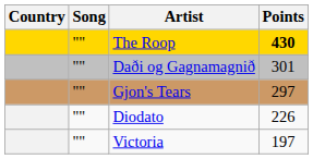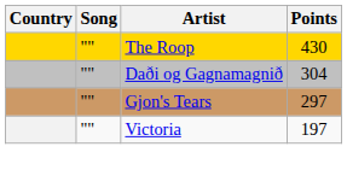The Roop | Points: bold -> normal
Daði og Gagnamagnið | Points: 301 -> 304
- row: "" | Diodato | 226
